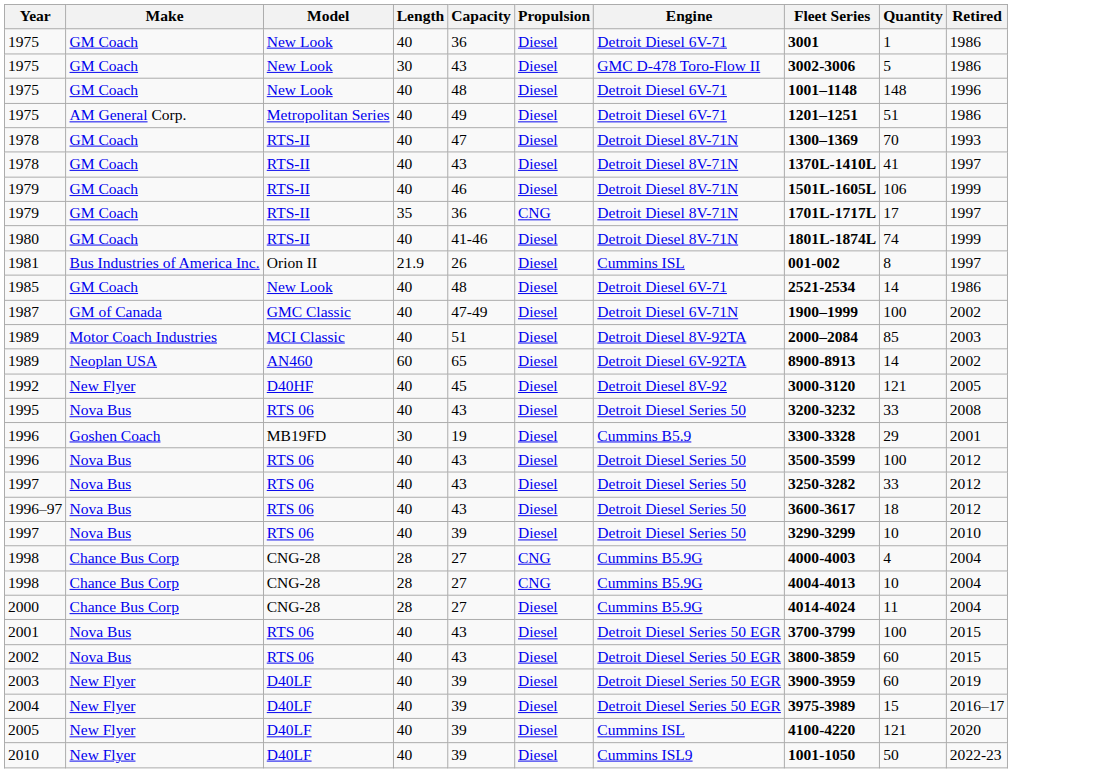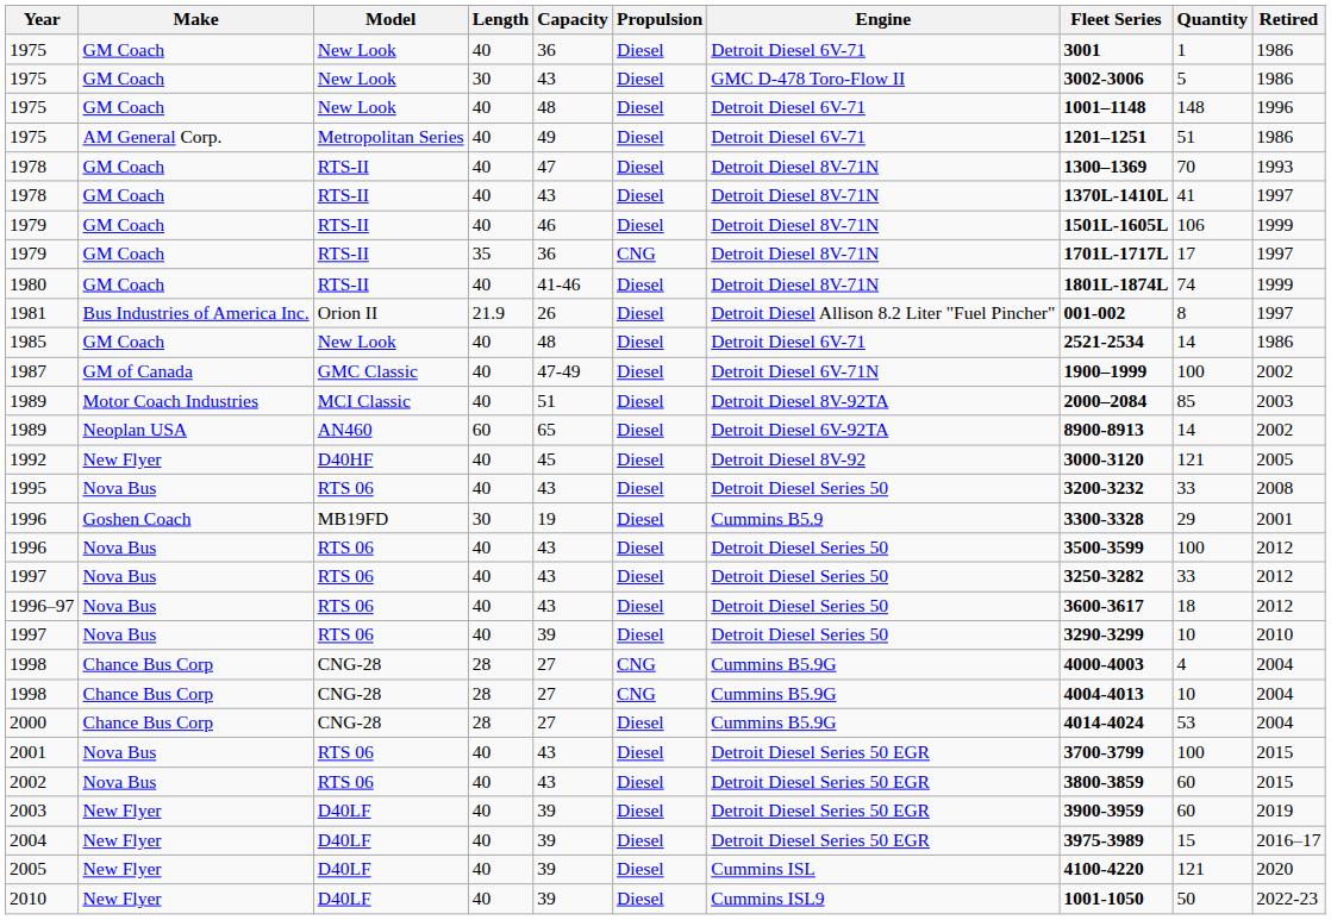1981 | Engine: Cummins ISL -> Detroit Diesel Allison 8.2 Liter "Fuel Pincher"
2000 | Quantity: 11 -> 53
